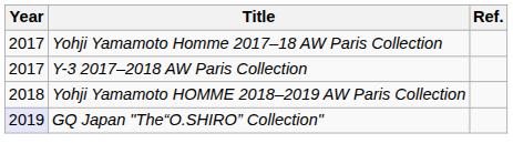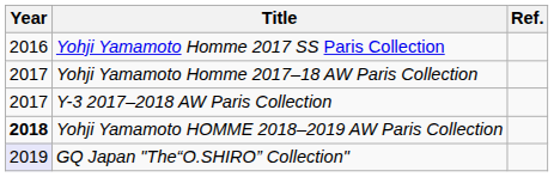+ row: 2016 | Yohji Yamamoto Homme 2017 SS Paris Collection
Yohji Yamamoto HOMME 2018–2019 AW Paris Collection | Year: normal -> bold
